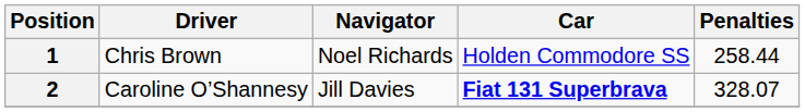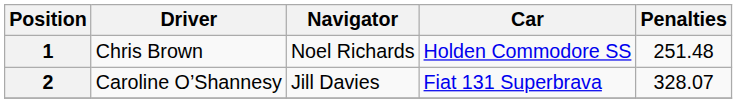1 | Penalties: 258.44 -> 251.48
2 | Car: bold -> normal
